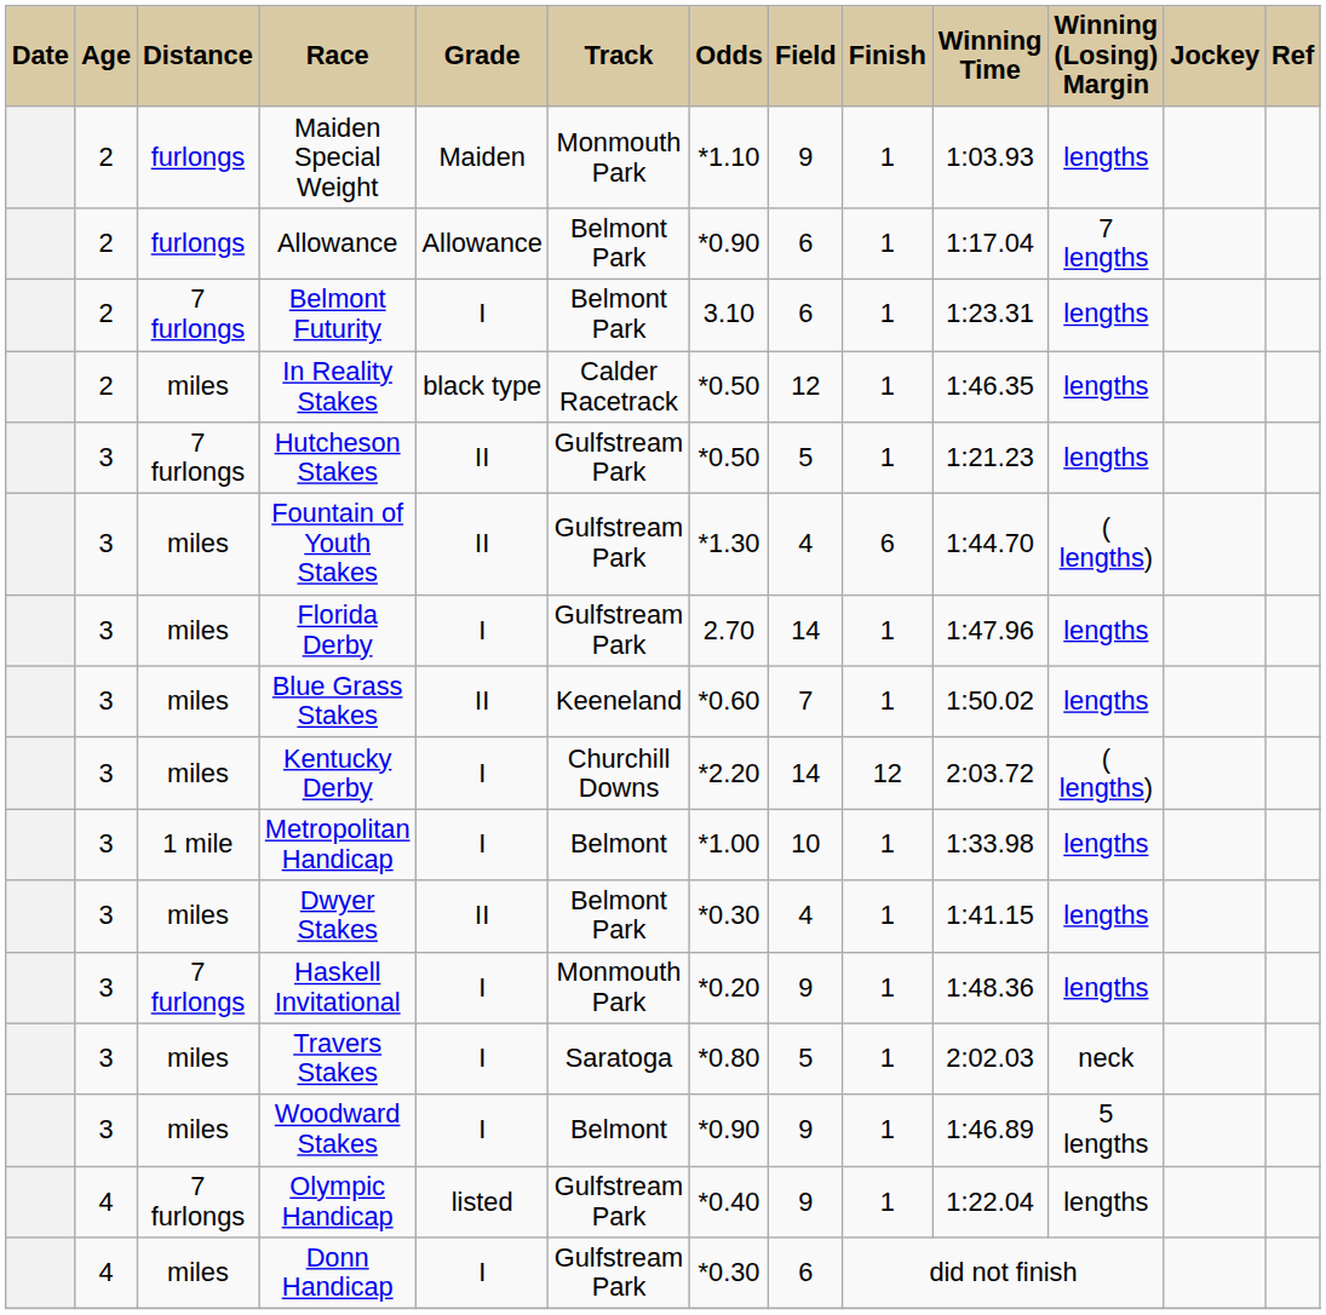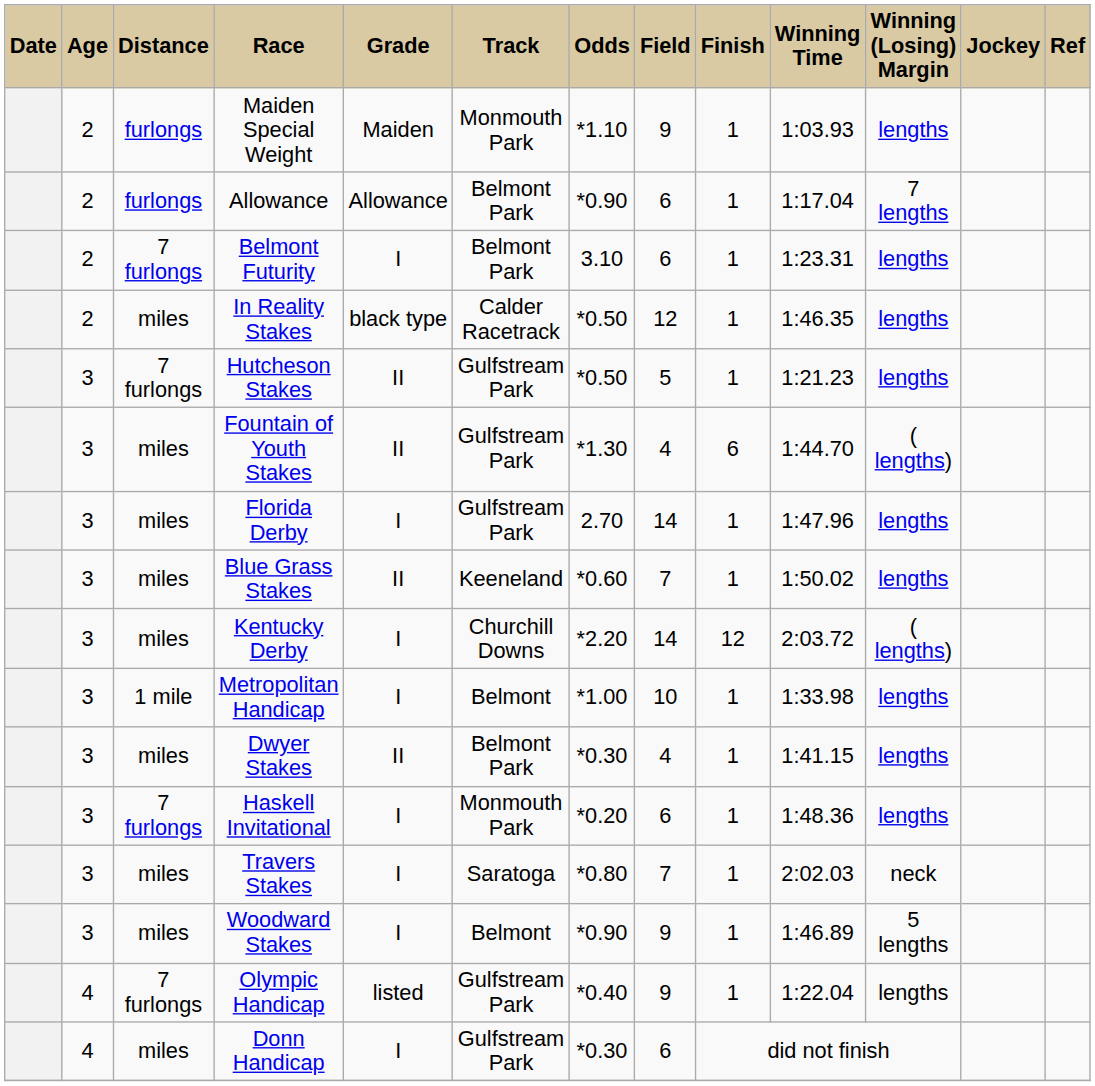Haskell Invitational | Field: 9 -> 6
Travers Stakes | Field: 5 -> 7
